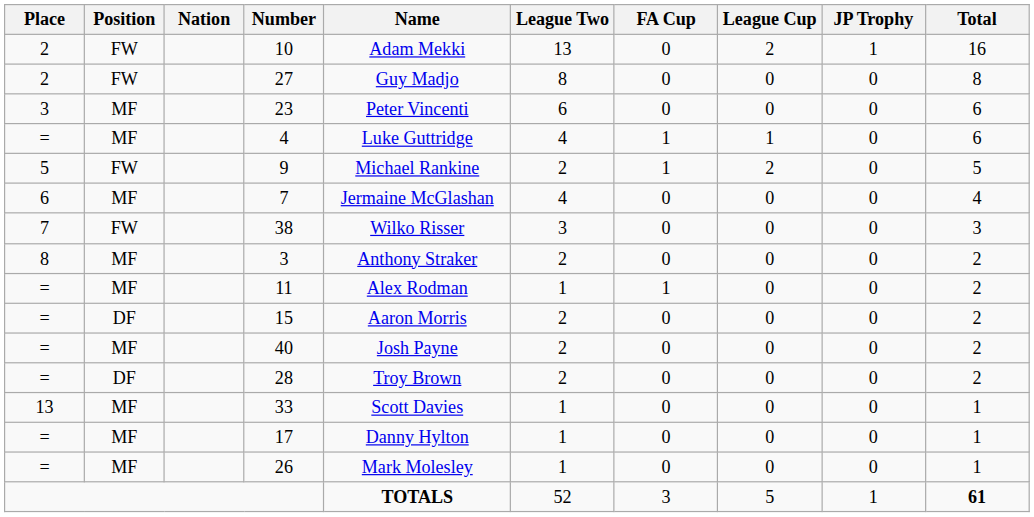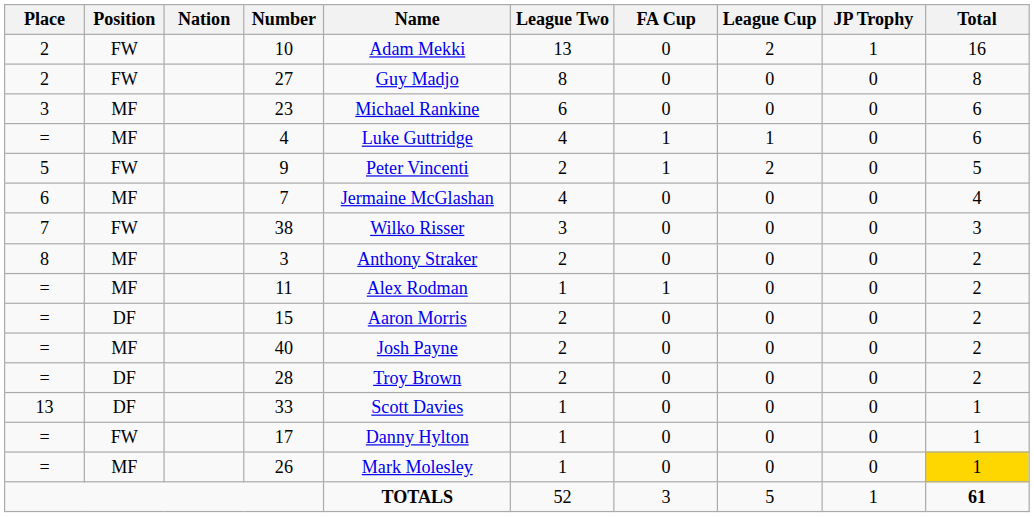23 | Name: Peter Vincenti -> Michael Rankine
9 | Name: Michael Rankine -> Peter Vincenti
33 | Position: MF -> DF
17 | Position: MF -> FW
26 | Total: no background -> gold background
